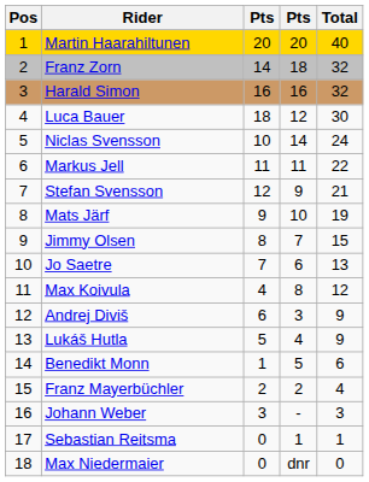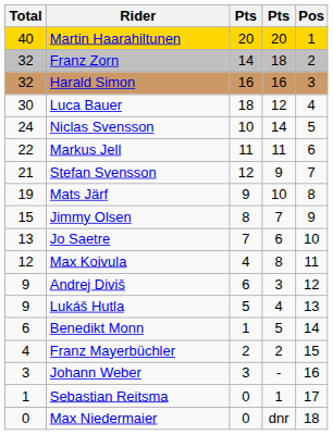columns swapped: Pos <-> Total
